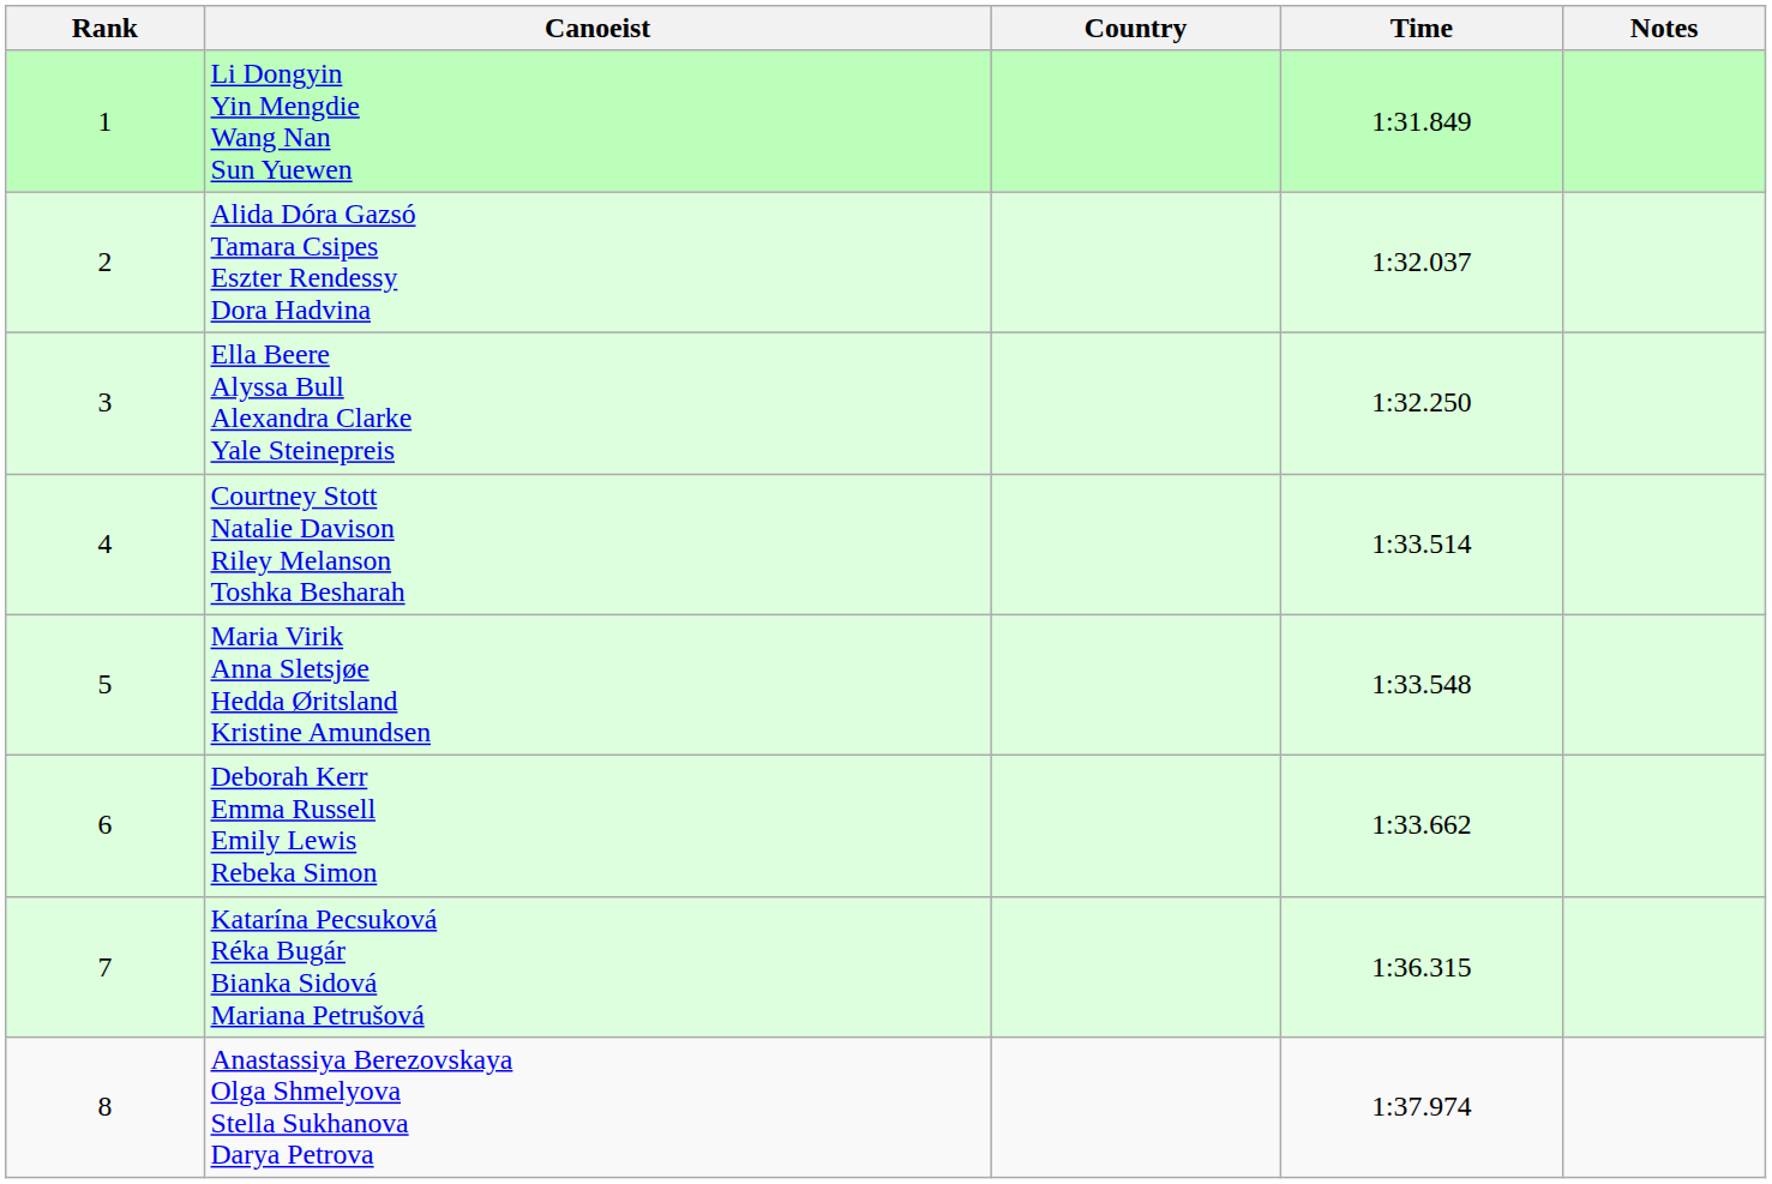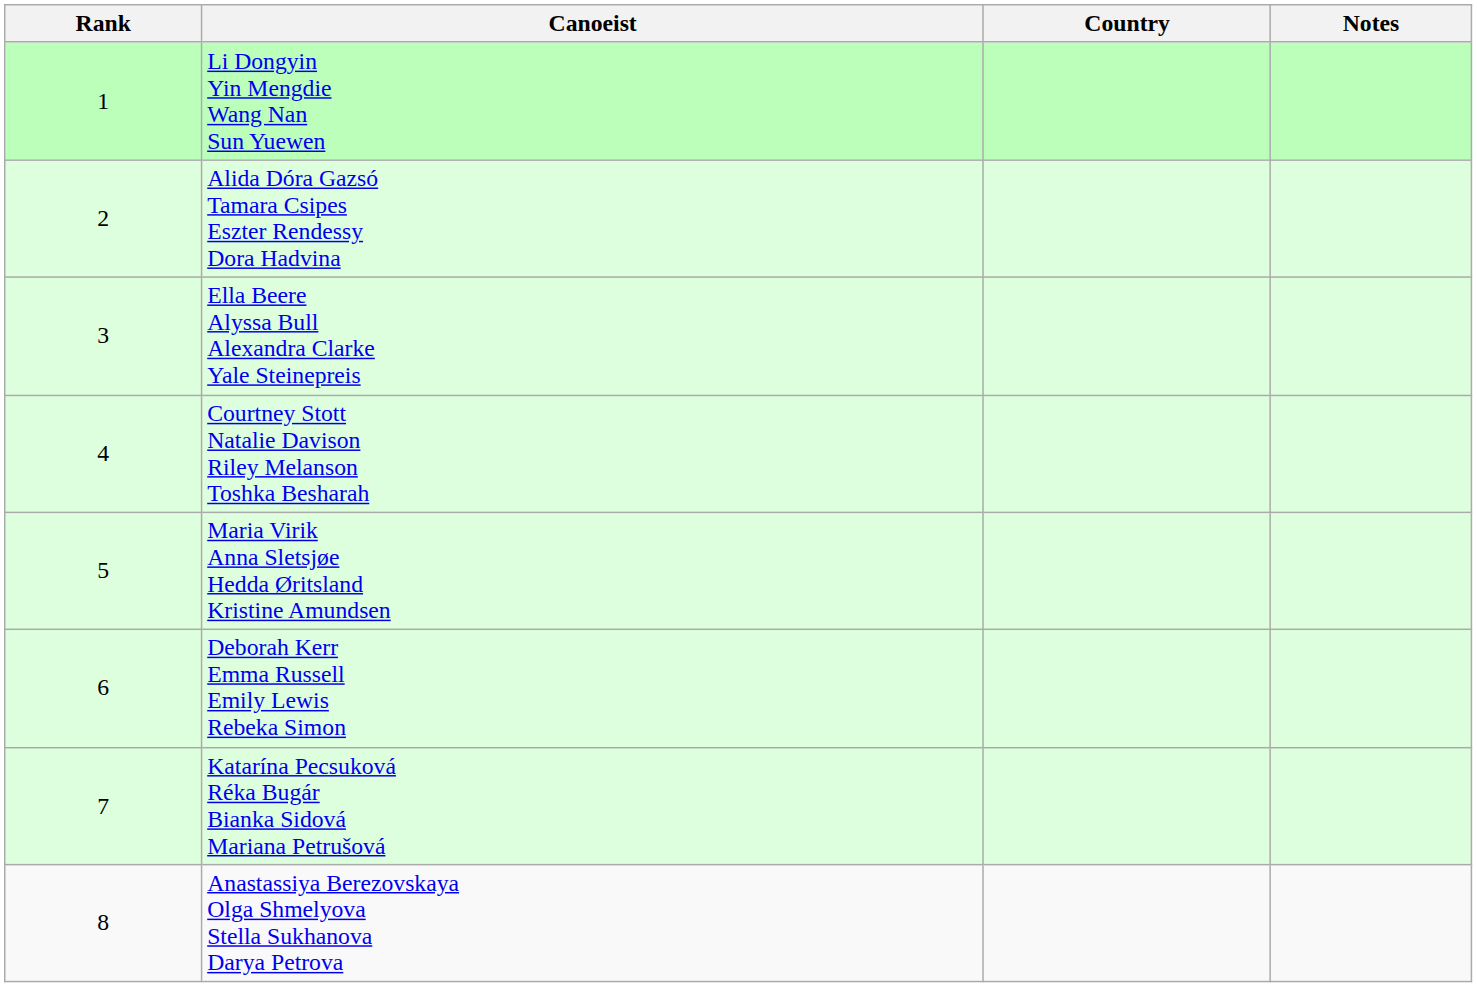- column: Time | 1:31.849 | 1:32.037 | 1:32.250 | 1:33.514 | 1:33.548 | 1:33.662 | 1:36.315 | 1:37.974
